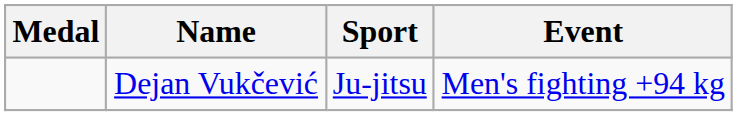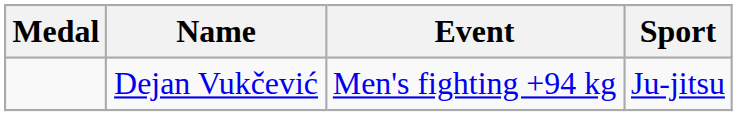columns swapped: Sport <-> Event
